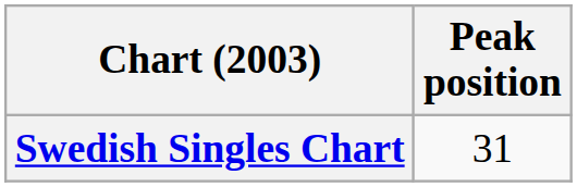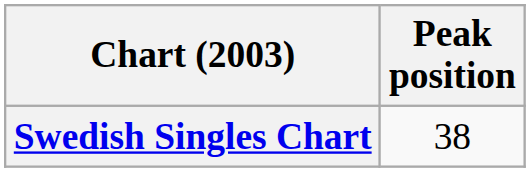Swedish Singles Chart | Peak position: 31 -> 38
